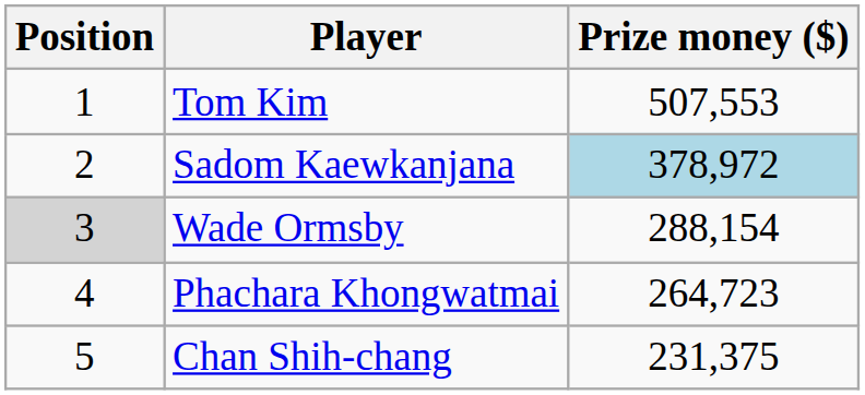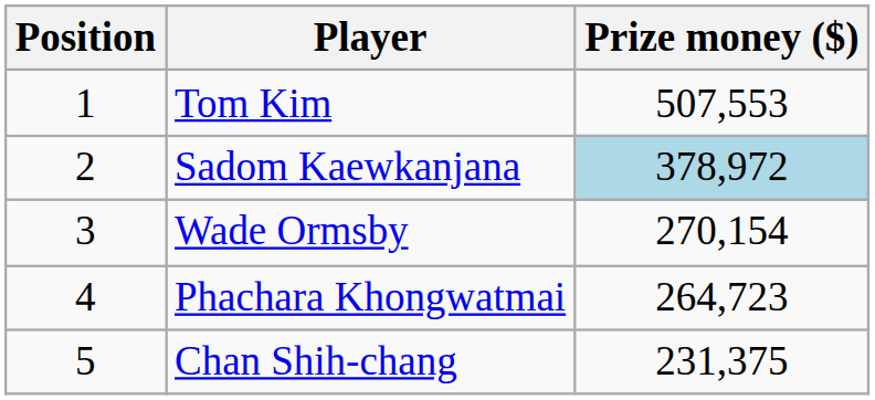Wade Ormsby | Position: lightgrey background -> no background
Wade Ormsby | Prize money ($): 288,154 -> 270,154
